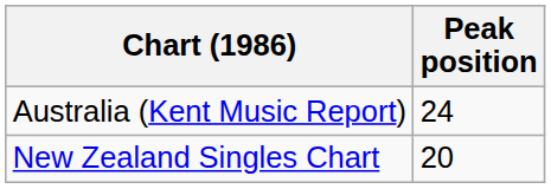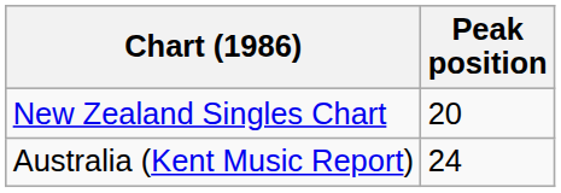rows swapped: Australia (Kent Music Report) <-> New Zealand Singles Chart
